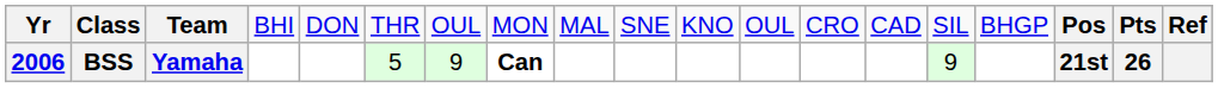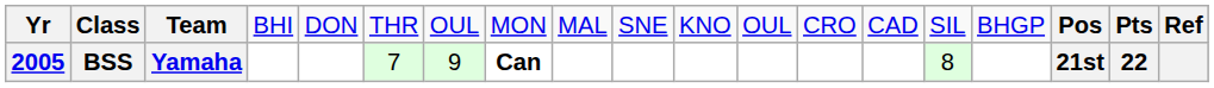BSS | column 1: 2006 -> 2005
BSS | column 6: 5 -> 7
BSS | column 15: 9 -> 8
BSS | column 18: 26 -> 22
